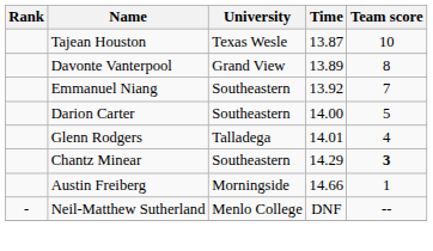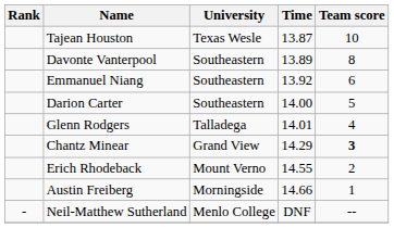Davonte Vanterpool | University: Grand View -> Southeastern
Emmanuel Niang | Team score: 7 -> 6
Chantz Minear | University: Southeastern -> Grand View
+ row: Erich Rhodeback | Mount Verno | 14.55 | 2
